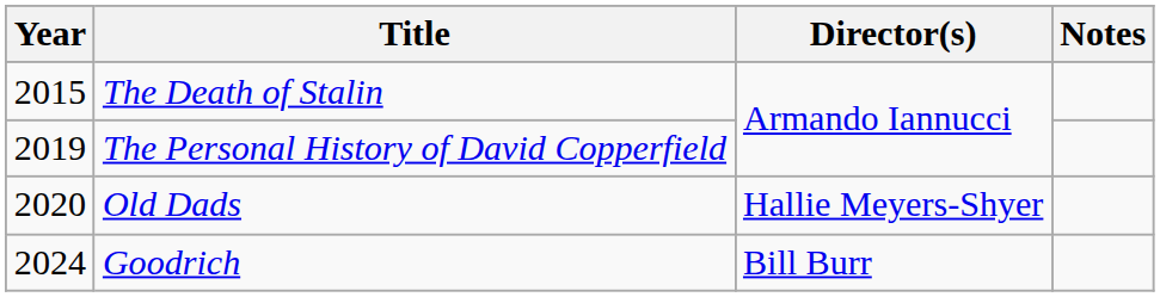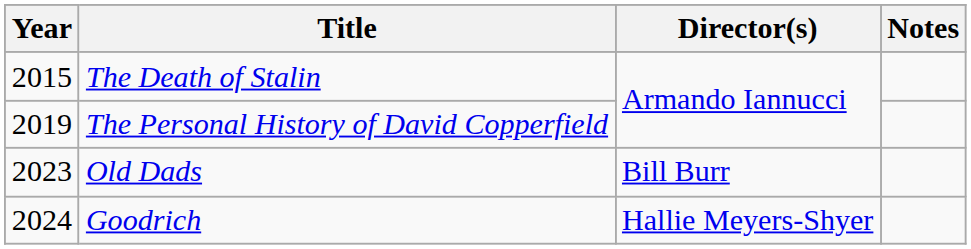Old Dads | Year: 2020 -> 2023
Old Dads | Director(s): Hallie Meyers-Shyer -> Bill Burr
Goodrich | Director(s): Bill Burr -> Hallie Meyers-Shyer
